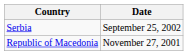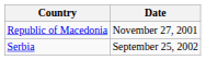rows swapped: Republic of Macedonia <-> Serbia
